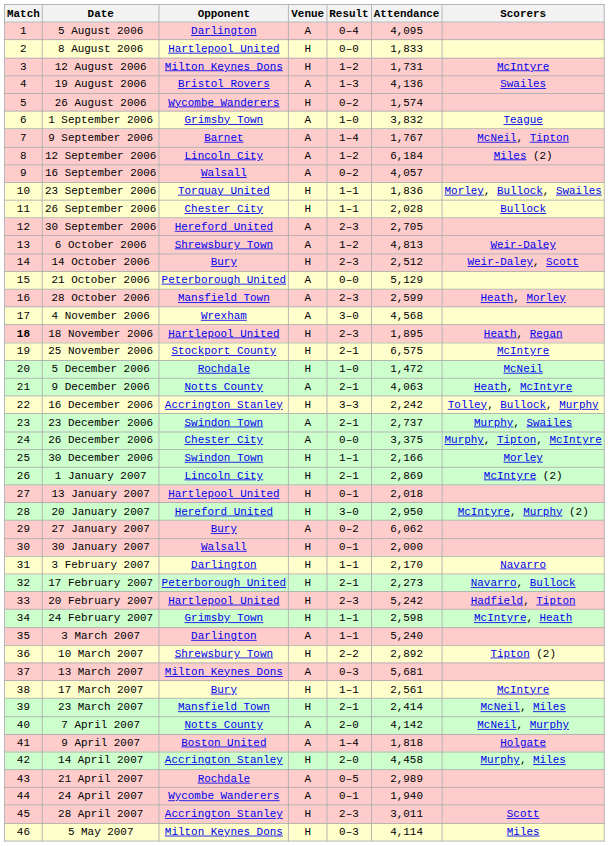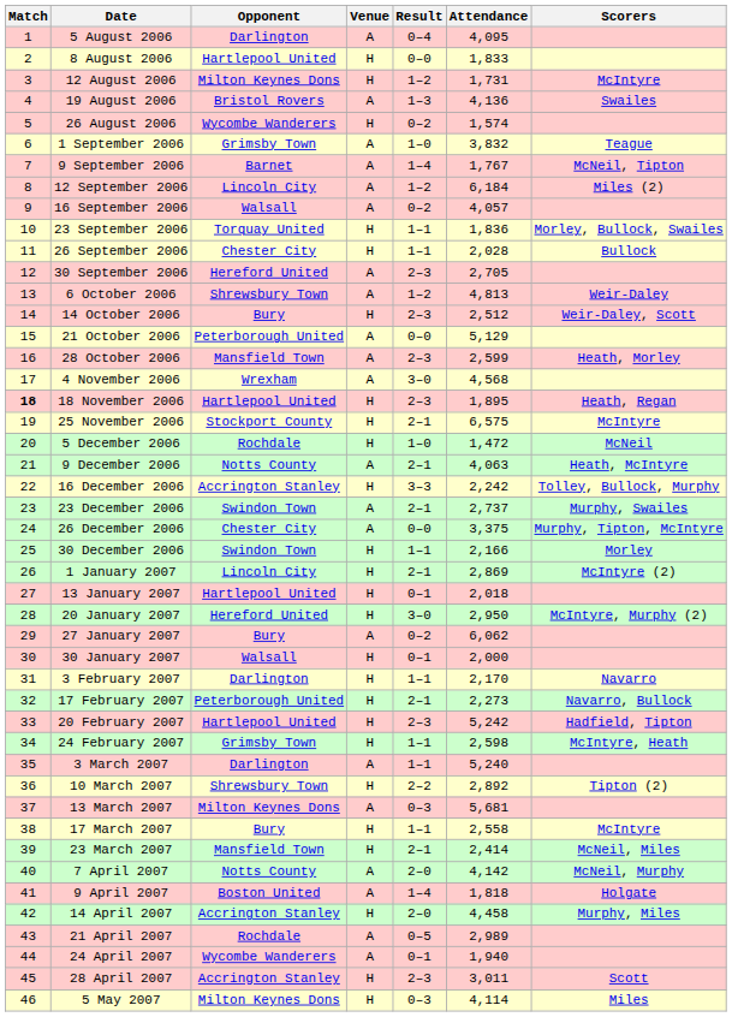17 March 2007 | Attendance: 2,561 -> 2,558
